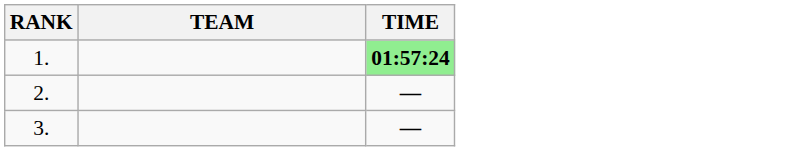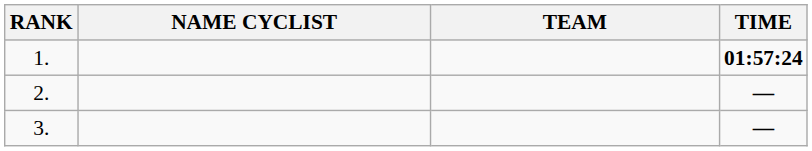+ column: NAME CYCLIST
1. | TIME: lightgreen background -> no background
